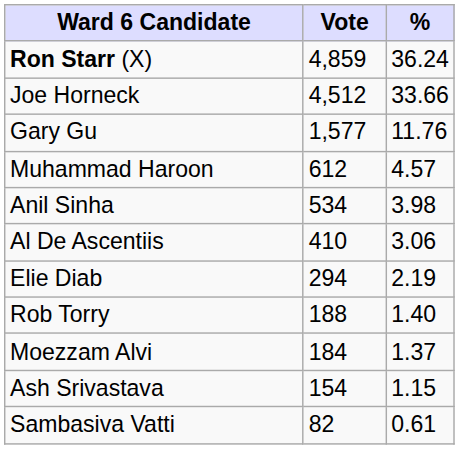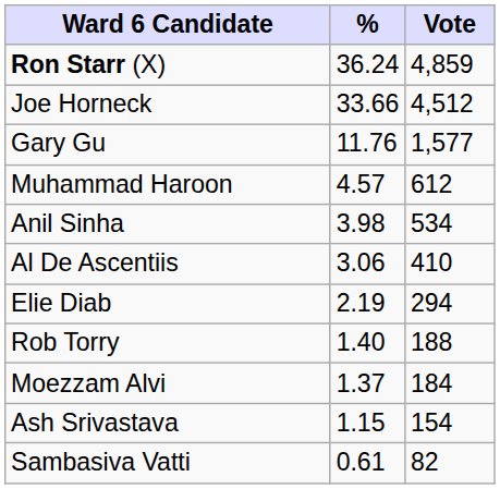columns swapped: Vote <-> %
